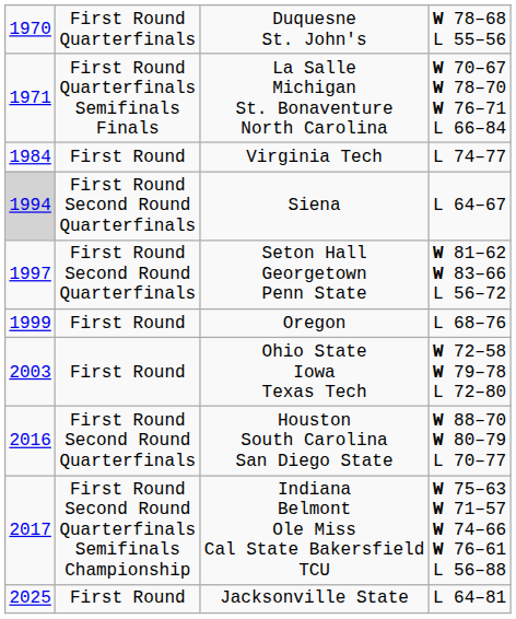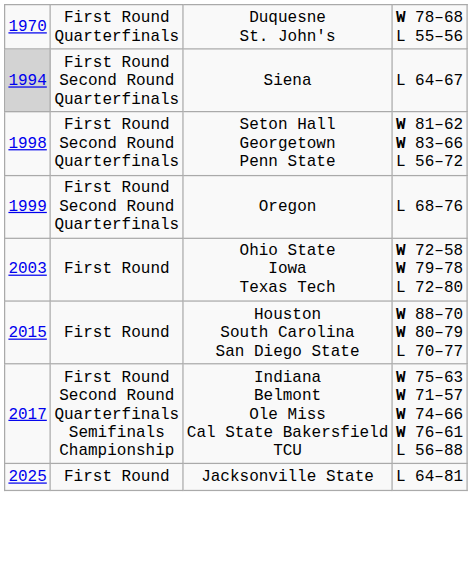- row: 1971 | First Round Quarterfinals Semifinals Finals | La Salle Michigan St. Bonaventure North Carolina | W 70–67 W 78–70 W 76–71 L 66–84
- row: 1984 | First Round | Virginia Tech | L 74–77
Seton Hall Georgetown Penn State | column 1: 1997 -> 1998
Oregon | column 2: First Round -> First Round Second Round Quarterfinals
Houston South Carolina San Diego State | column 1: 2016 -> 2015
Houston South Carolina San Diego State | column 2: First Round Second Round Quarterfinals -> First Round
